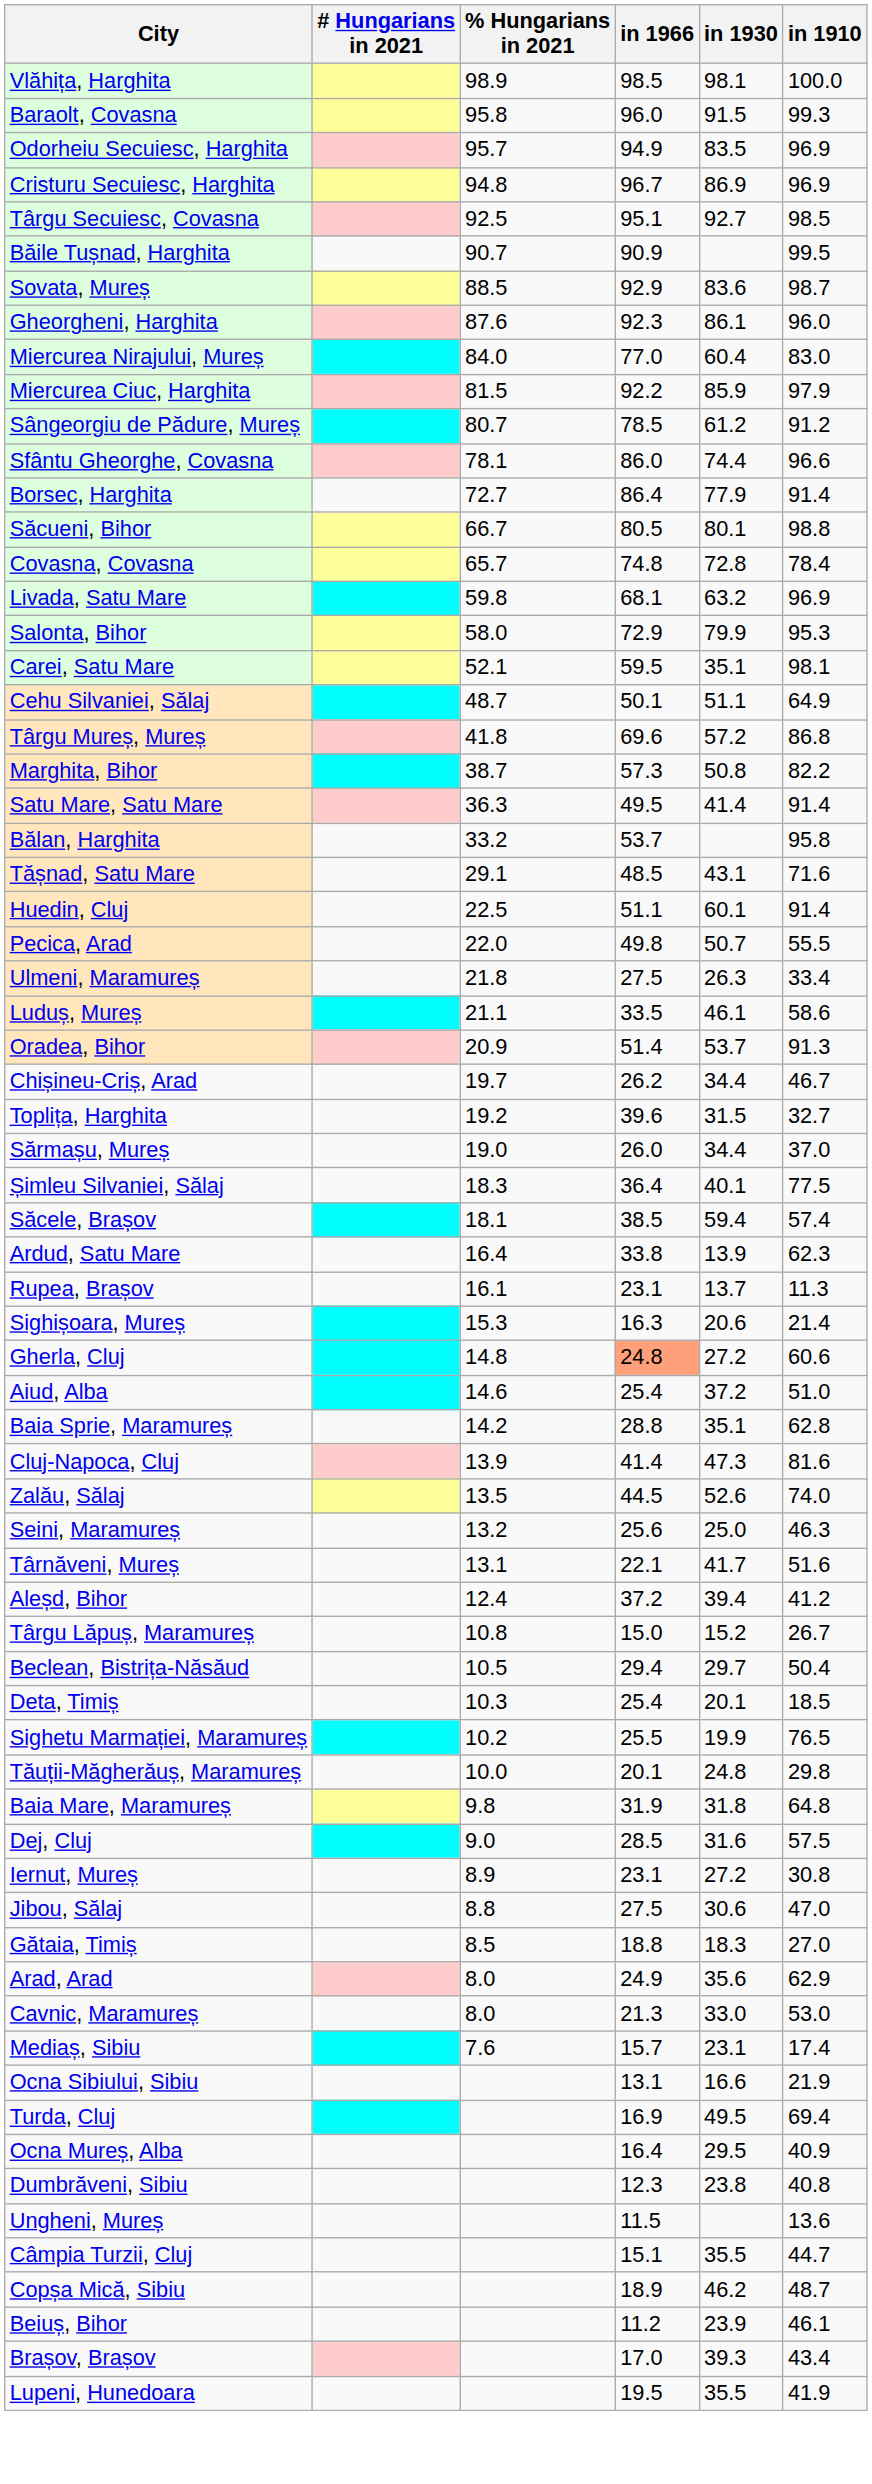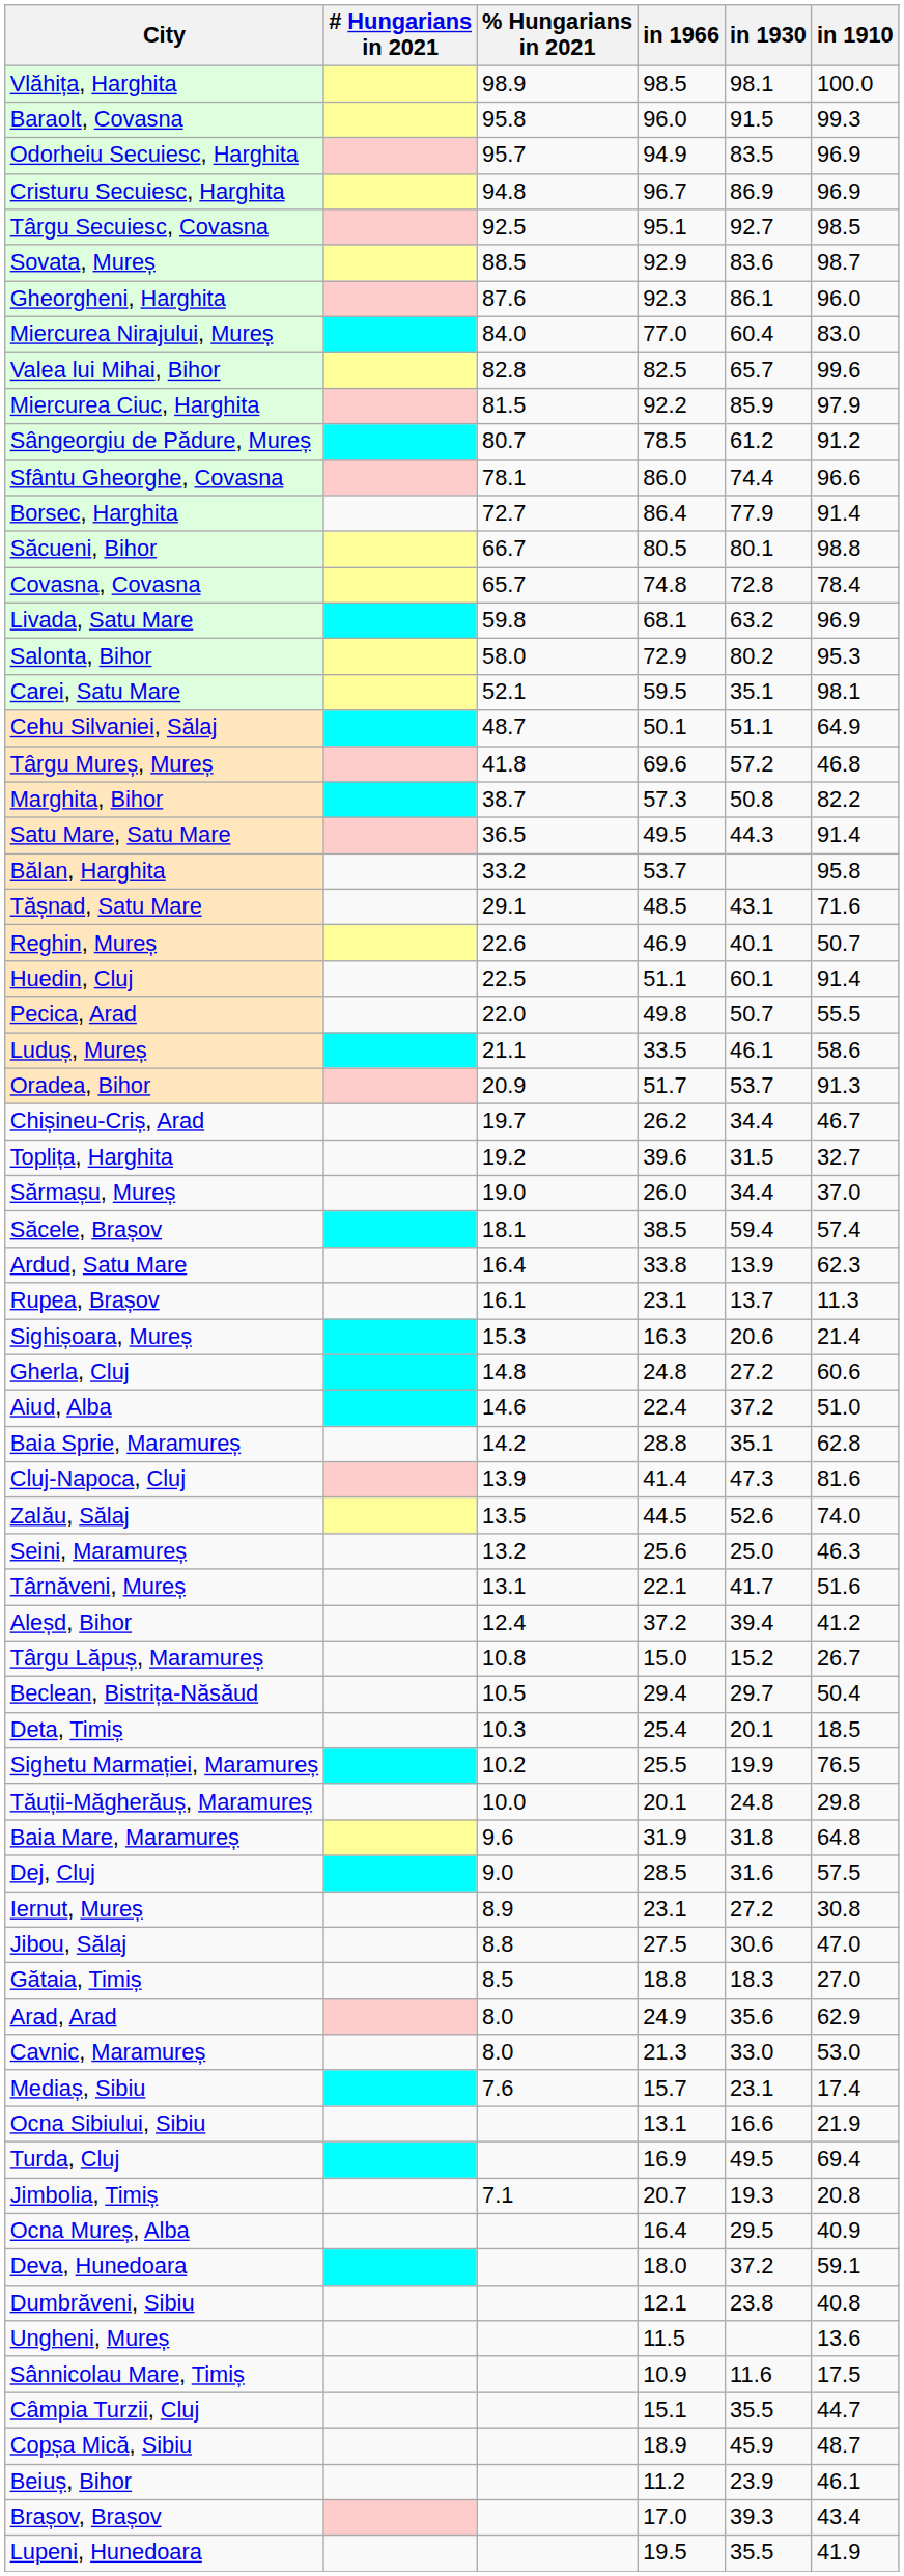- row: Băile Tușnad, Harghita | 90.7 | 90.9 | 99.5
+ row: Valea lui Mihai, Bihor | 82.8 | 82.5 | 65.7 | 99.6
Salonta, Bihor | in 1930: 79.9 -> 80.2
Târgu Mureș, Mureș | in 1910: 86.8 -> 46.8
Satu Mare, Satu Mare | % Hungarians in 2021: 36.3 -> 36.5
Satu Mare, Satu Mare | in 1930: 41.4 -> 44.3
+ row: Reghin, Mureș | 22.6 | 46.9 | 40.1 | 50.7
- row: Ulmeni, Maramureș | 21.8 | 27.5 | 26.3 | 33.4
Oradea, Bihor | in 1966: 51.4 -> 51.7
- row: Șimleu Silvaniei, Sălaj | 18.3 | 36.4 | 40.1 | 77.5
Gherla, Cluj | in 1966: lightsalmon background -> no background
Aiud, Alba | in 1966: 25.4 -> 22.4
Baia Mare, Maramureș | % Hungarians in 2021: 9.8 -> 9.6
+ row: Jimbolia, Timiș | 7.1 | 20.7 | 19.3 | 20.8
+ row: Deva, Hunedoara | 18.0 | 37.2 | 59.1
Dumbrăveni, Sibiu | in 1966: 12.3 -> 12.1
+ row: Sânnicolau Mare, Timiș | 10.9 | 11.6 | 17.5
Copșa Mică, Sibiu | in 1930: 46.2 -> 45.9
